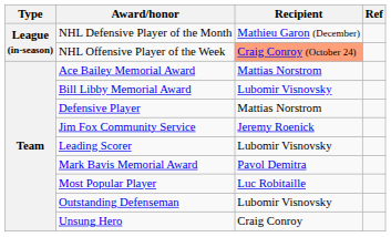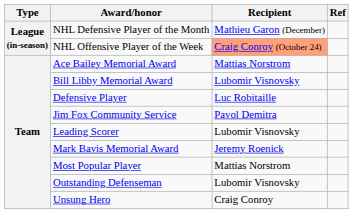Defensive Player | Recipient: Mattias Norstrom -> Luc Robitaille
Jim Fox Community Service | Recipient: Jeremy Roenick -> Pavol Demitra
Mark Bavis Memorial Award | Recipient: Pavol Demitra -> Jeremy Roenick
Most Popular Player | Recipient: Luc Robitaille -> Mattias Norstrom
